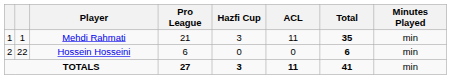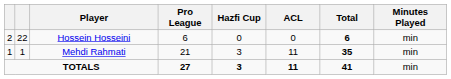rows swapped: Mehdi Rahmati <-> Hossein Hosseini
